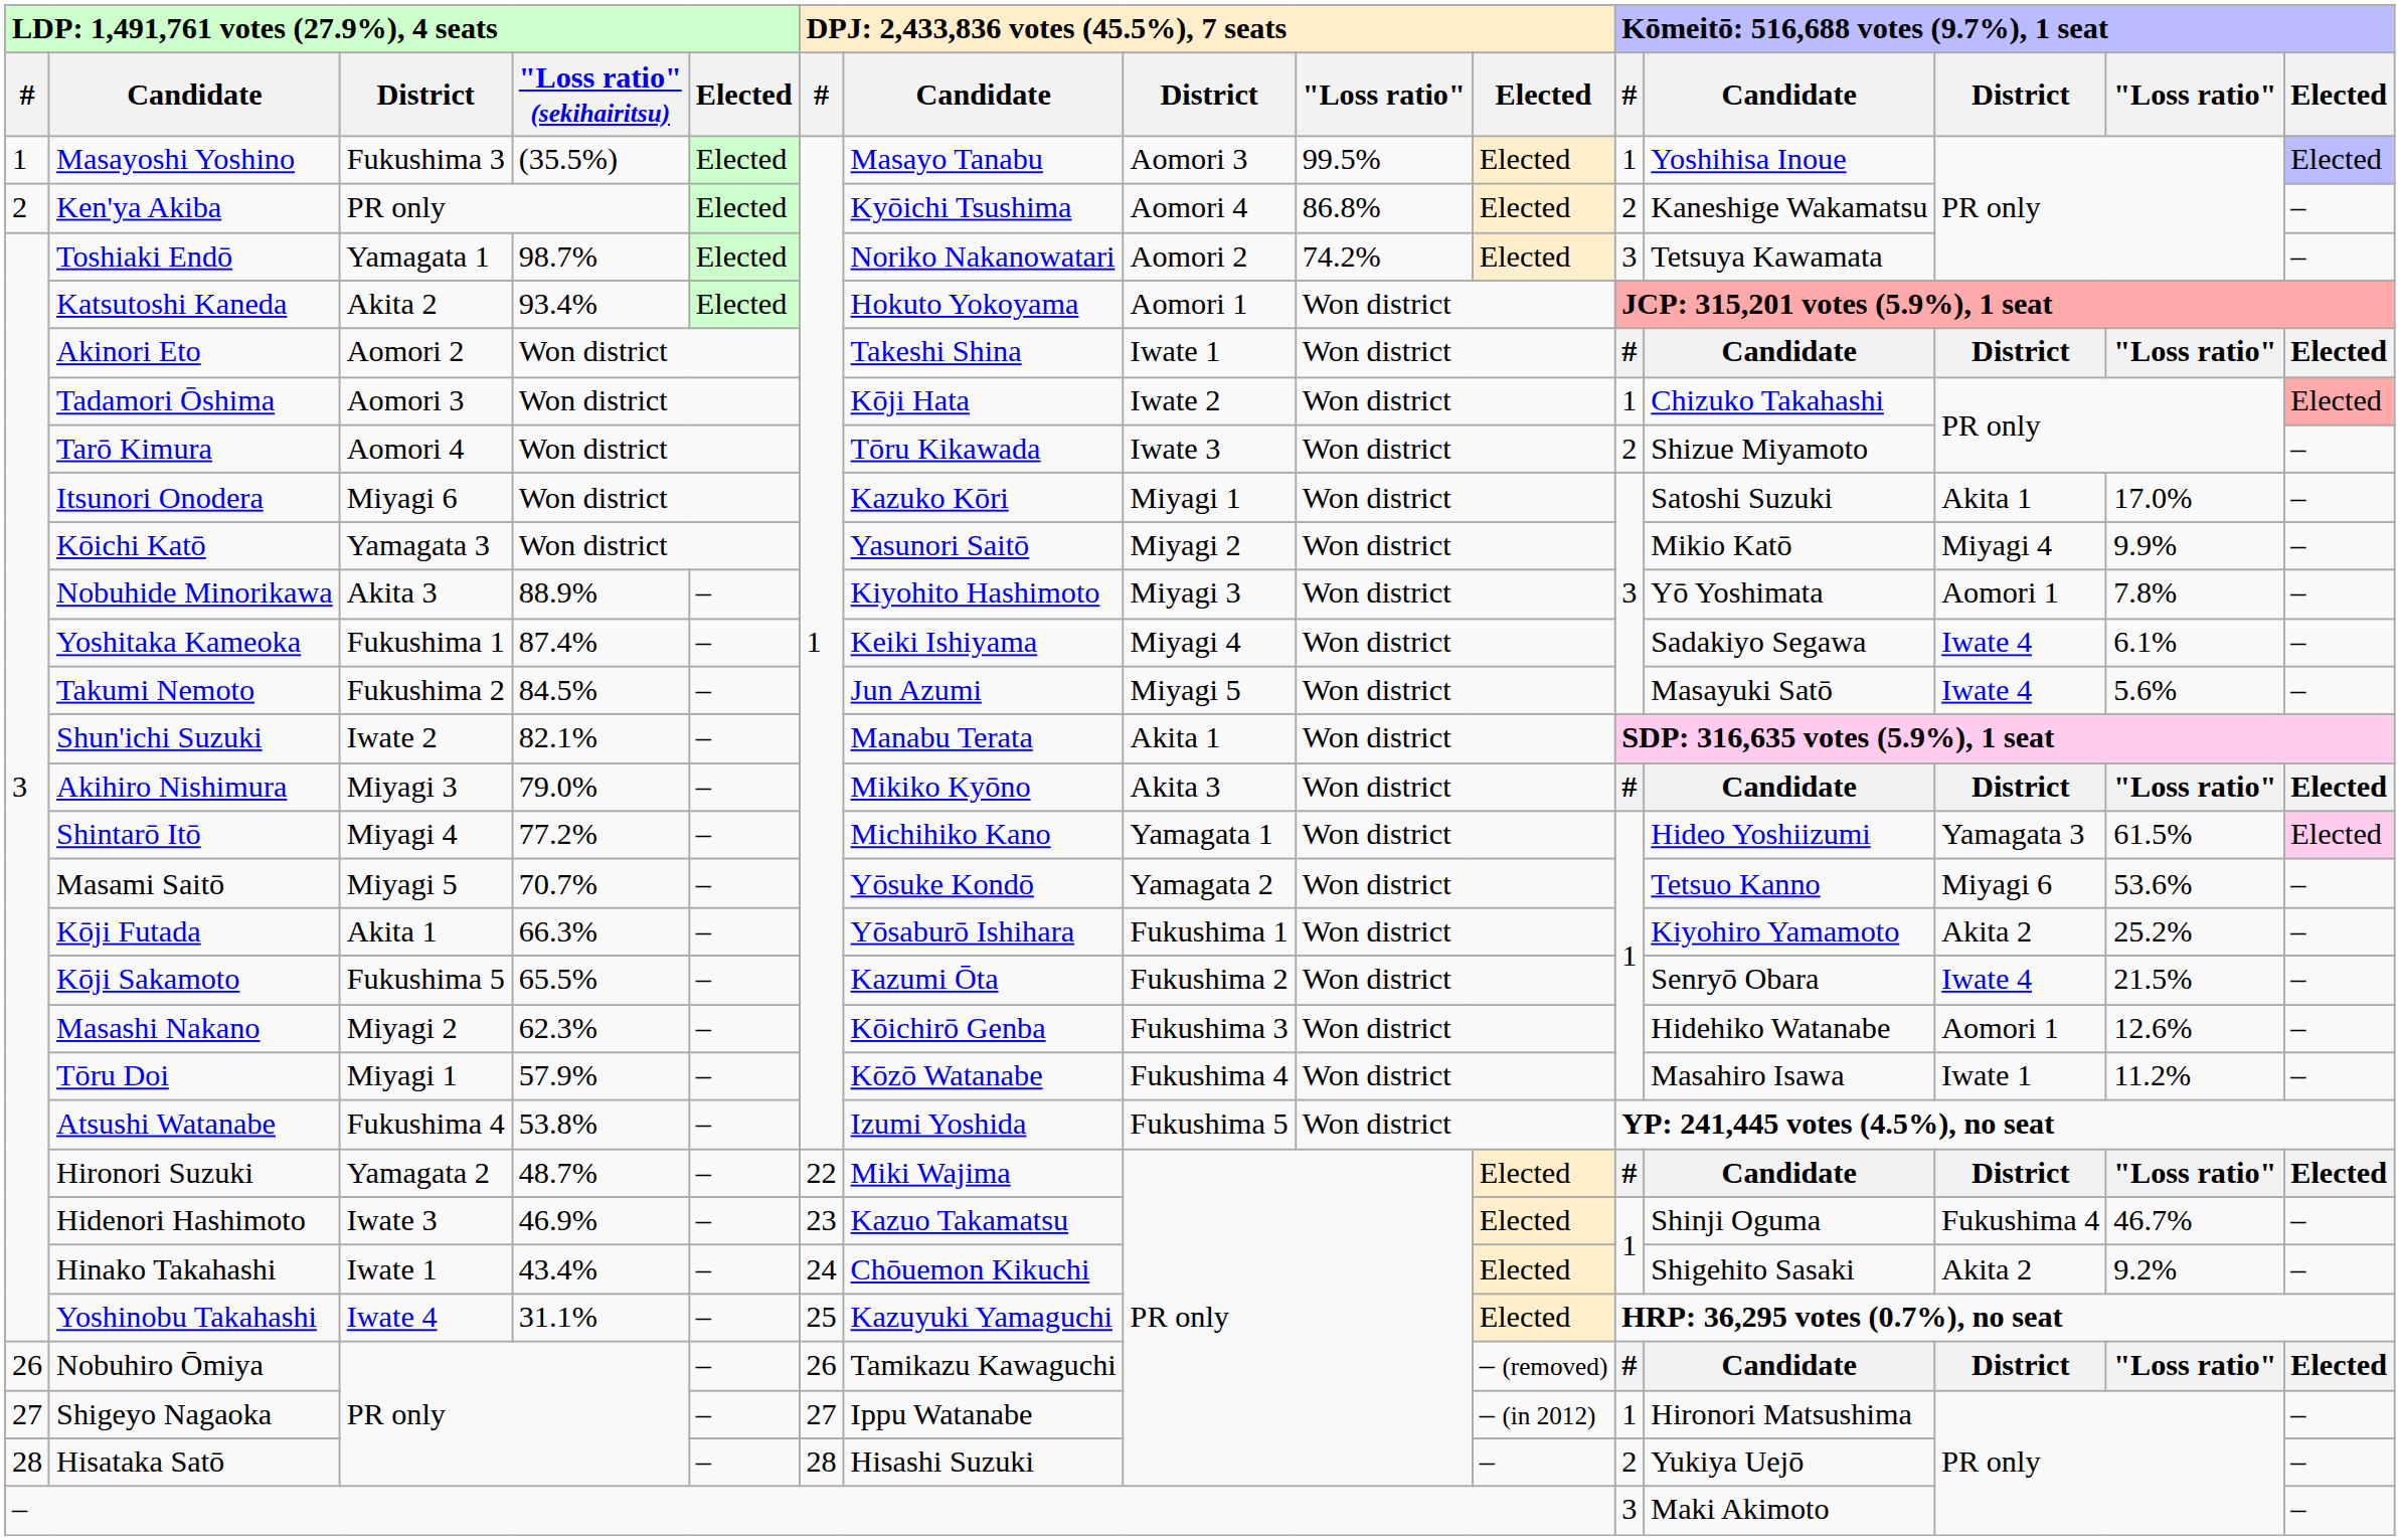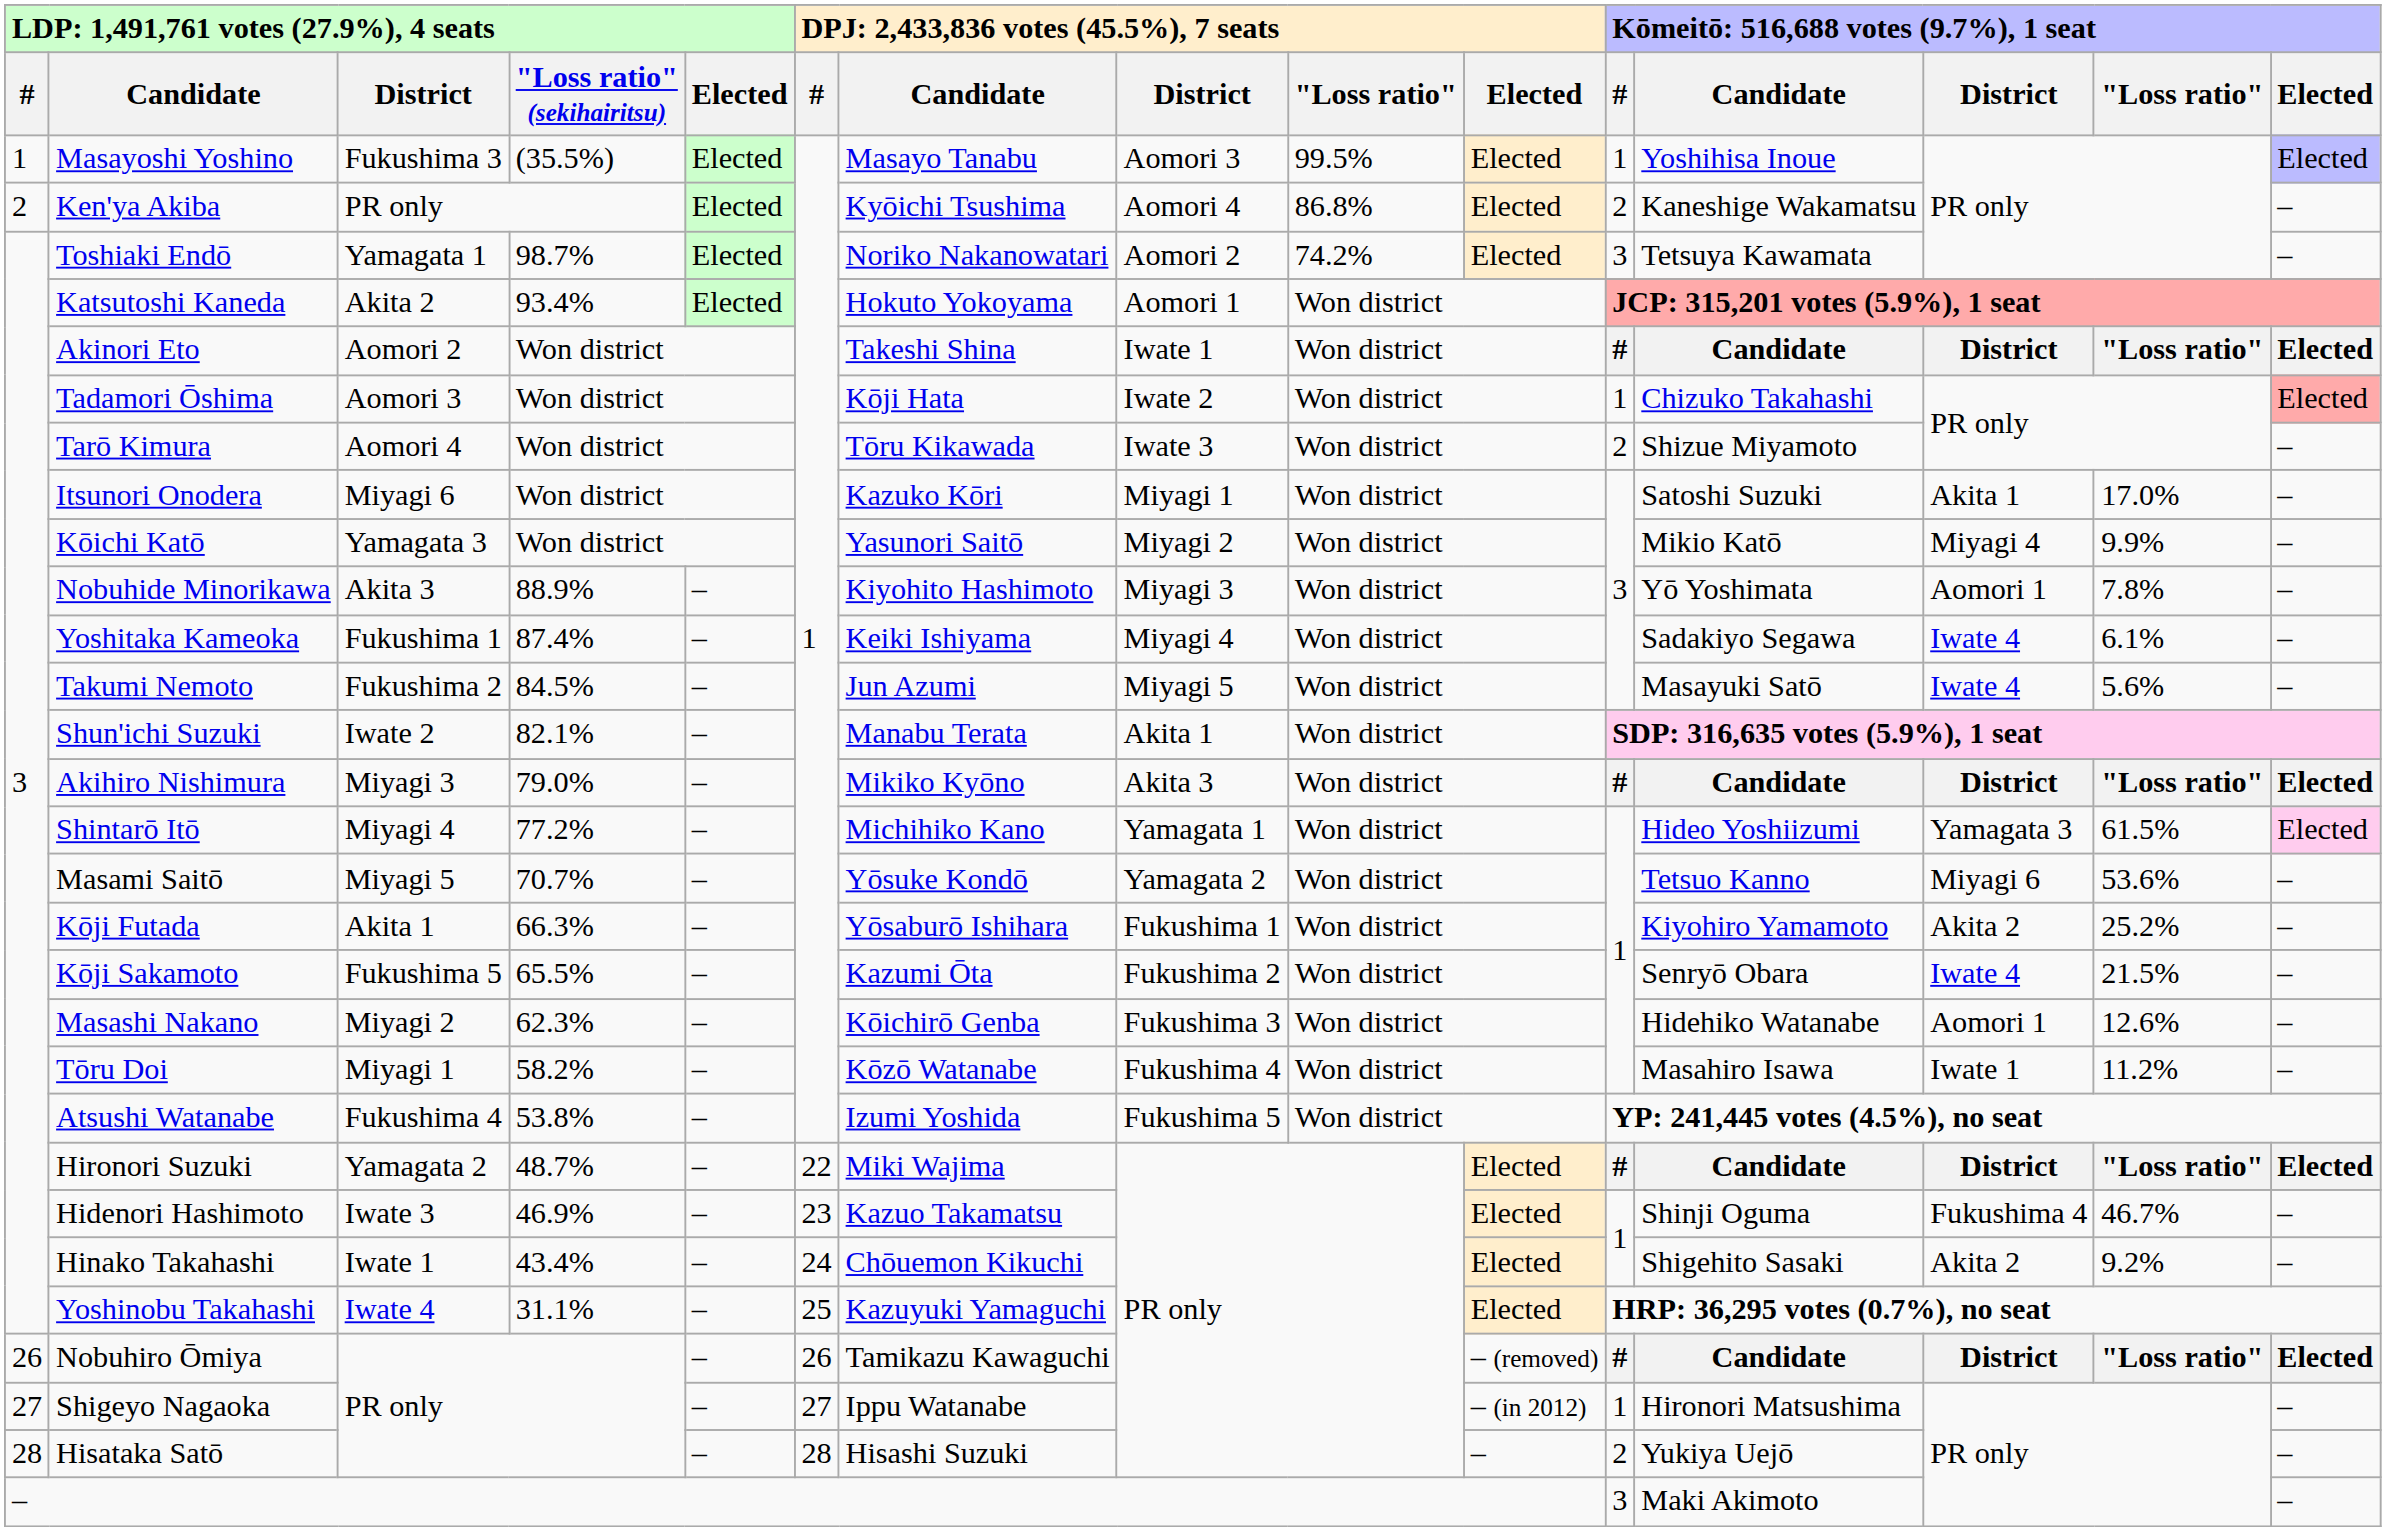Tōru Doi | column 4: 57.9% -> 58.2%
